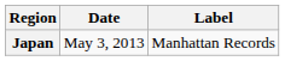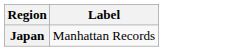- column: Date | May 3, 2013
